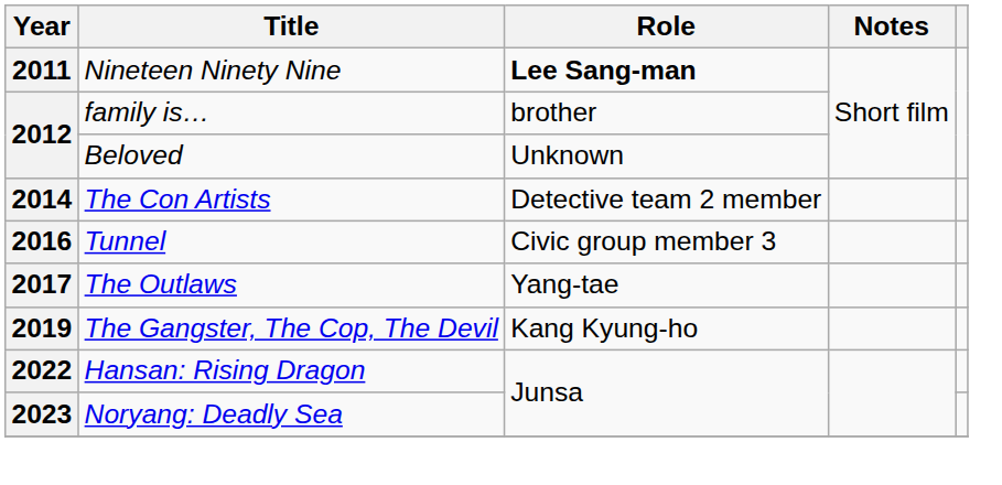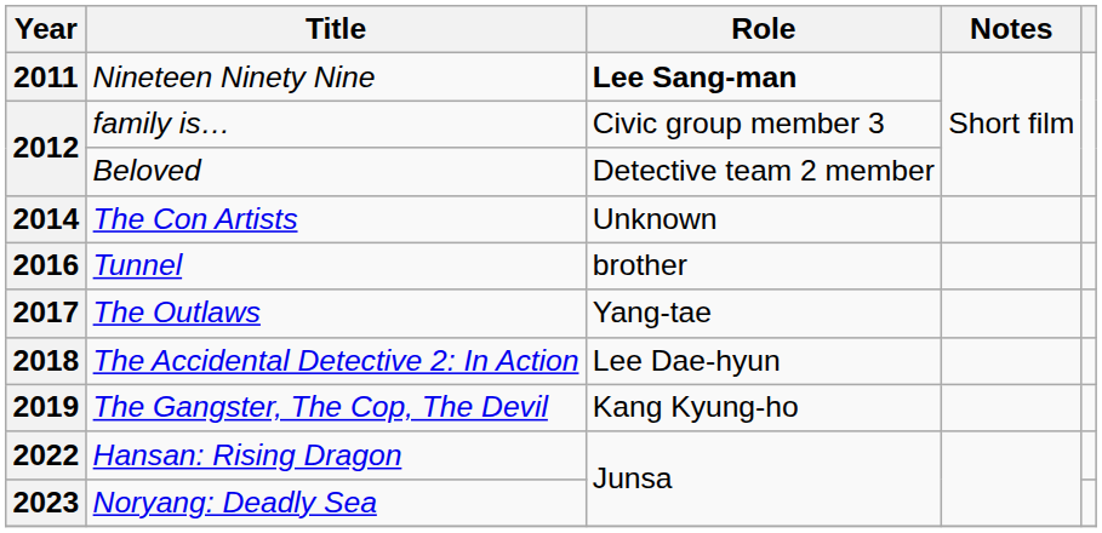2012 / family is… | Role: brother -> Civic group member 3
2012 / Beloved | Role: Unknown -> Detective team 2 member
2014 | Role: Detective team 2 member -> Unknown
2016 | Role: Civic group member 3 -> brother
+ row: 2018 | The Accidental Detective 2: In Action | Lee Dae-hyun
